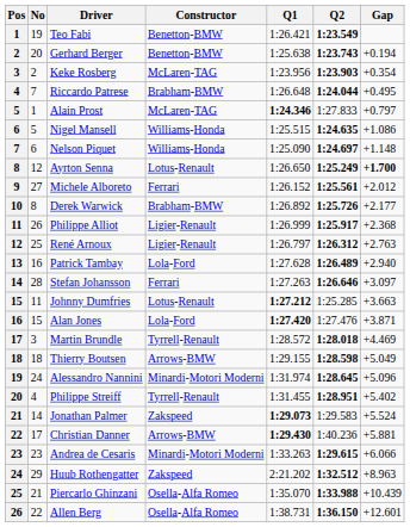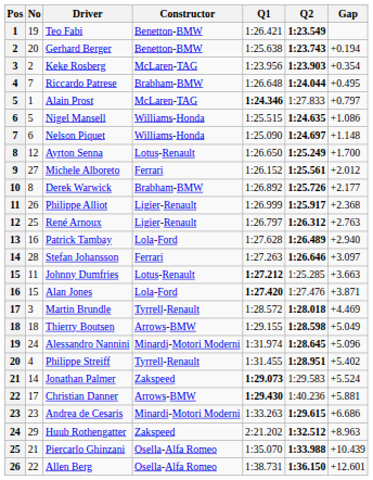Ayrton Senna | Gap: bold -> normal
Andrea de Cesaris | Gap: +6.066 -> +6.686
